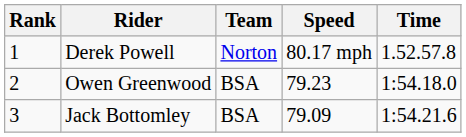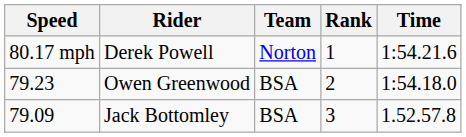columns swapped: Rank <-> Speed
Derek Powell | Time: 1.52.57.8 -> 1:54.21.6
Jack Bottomley | Time: 1:54.21.6 -> 1.52.57.8
